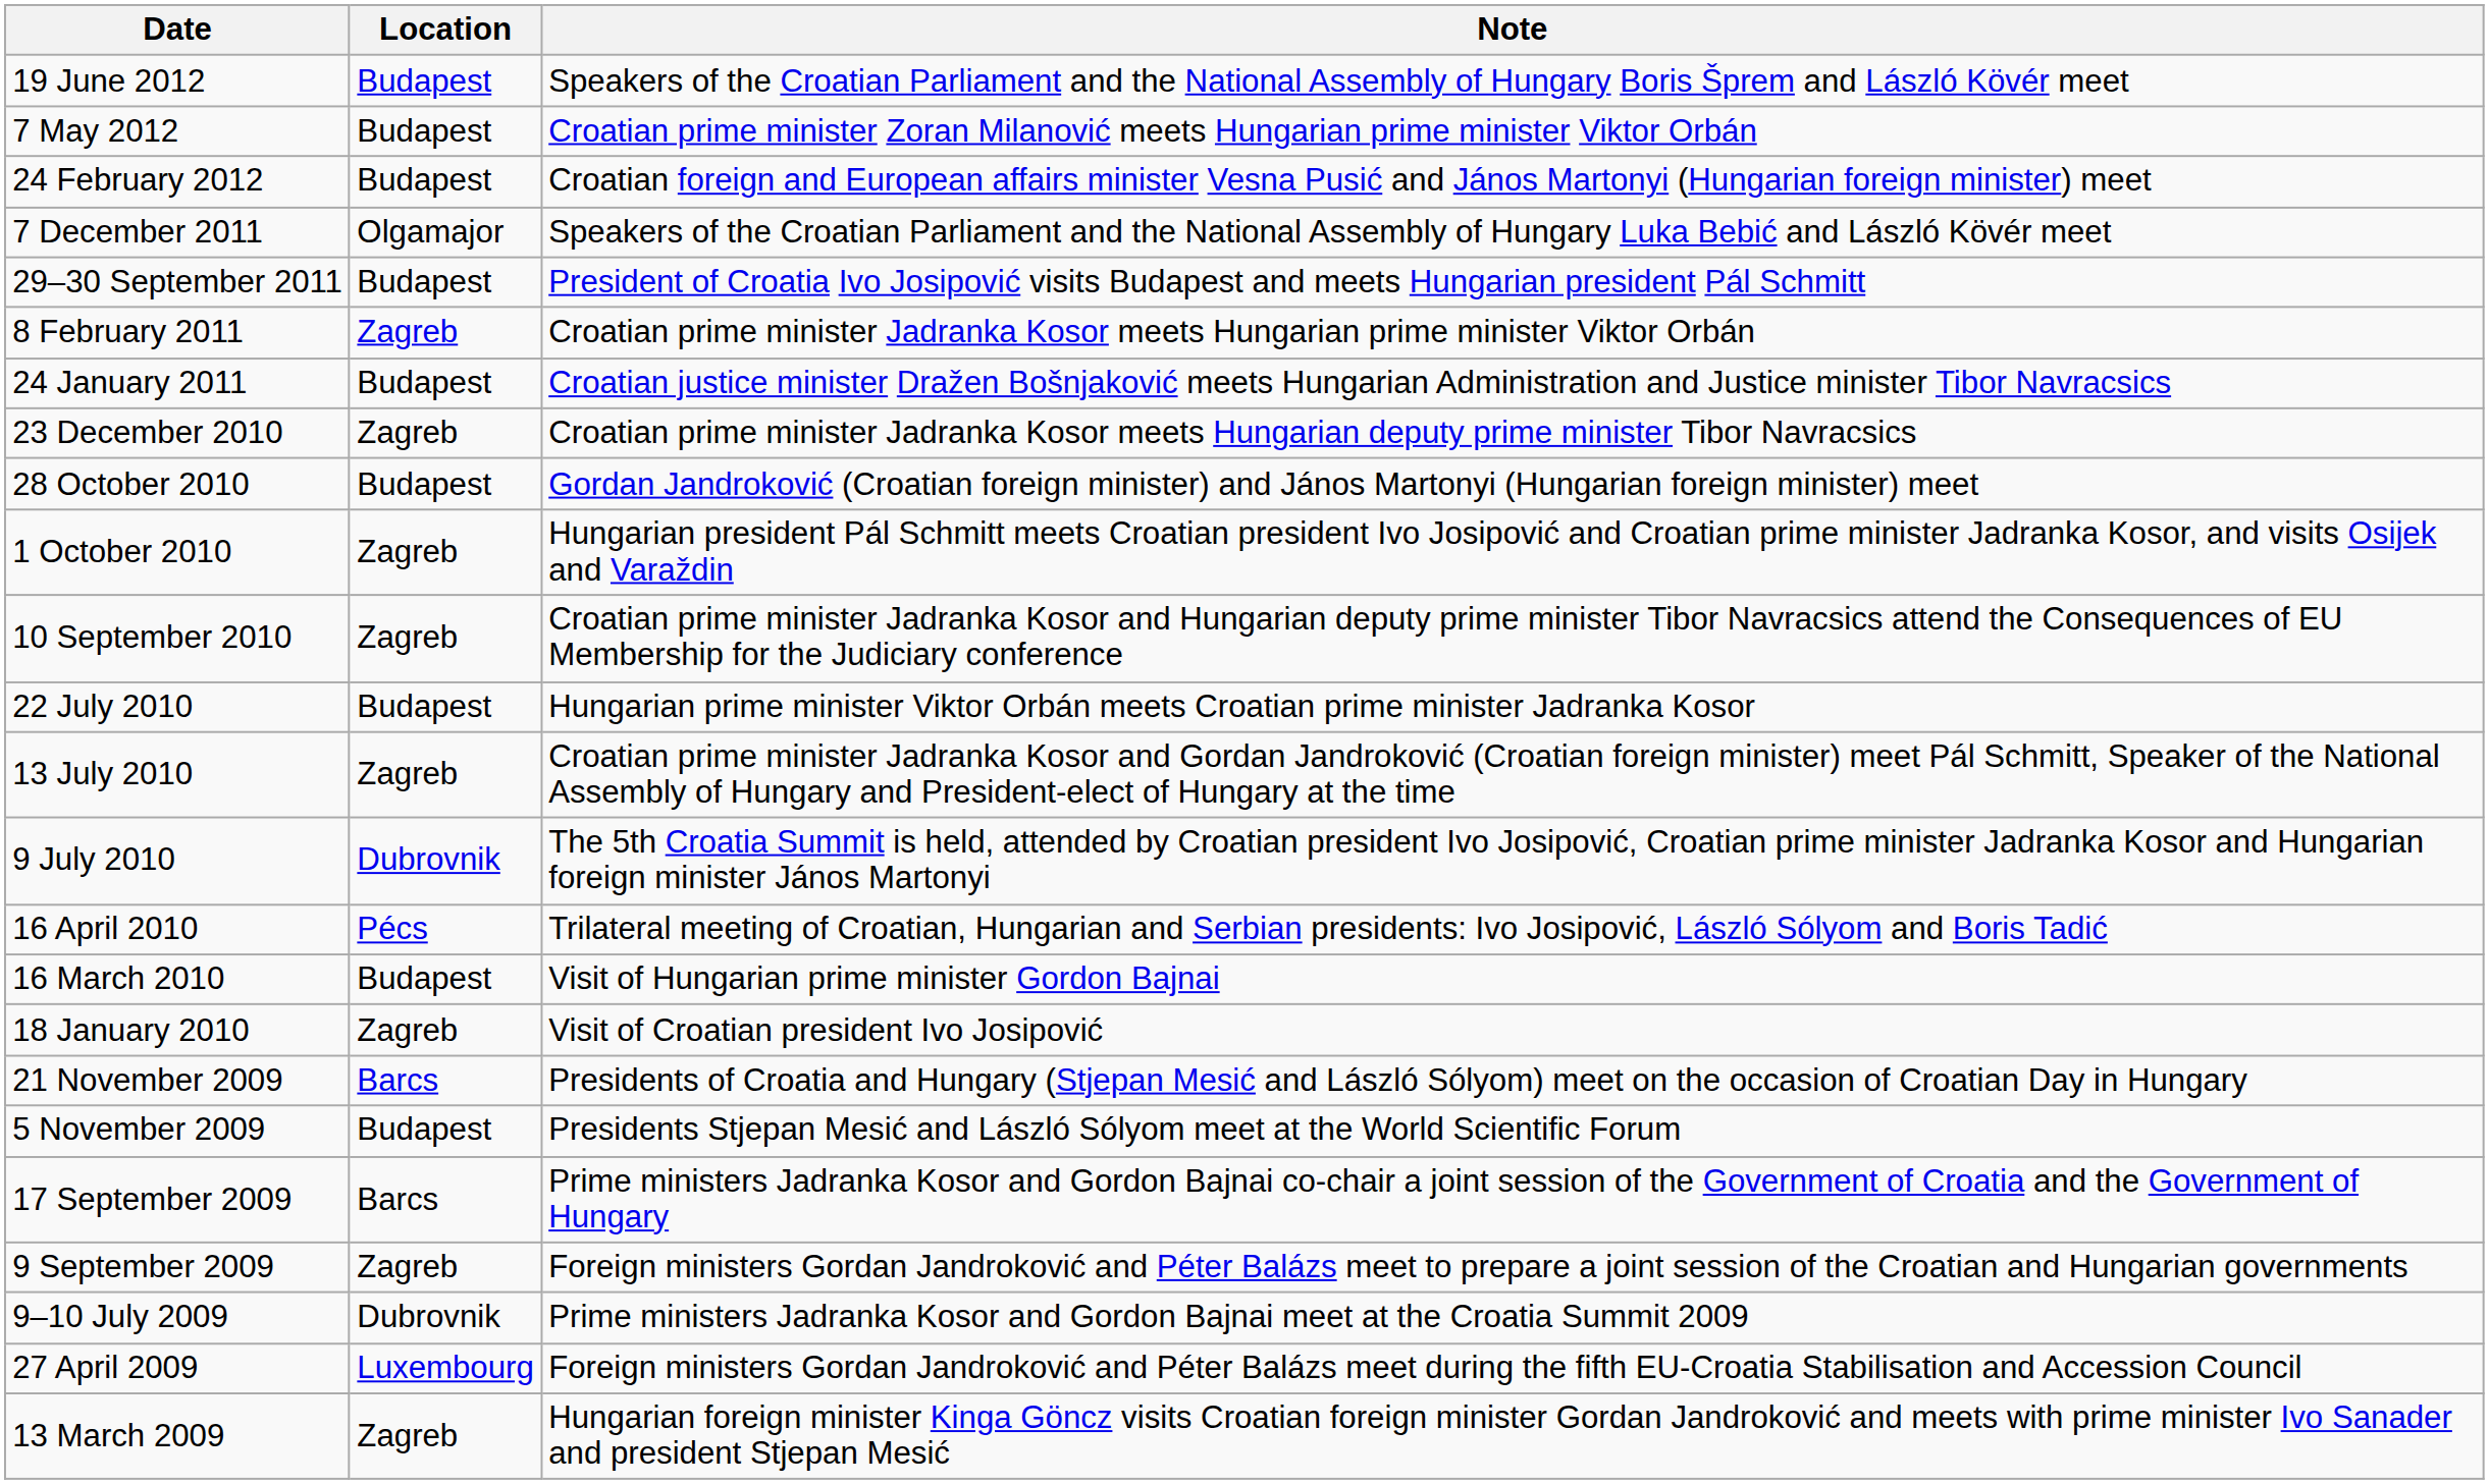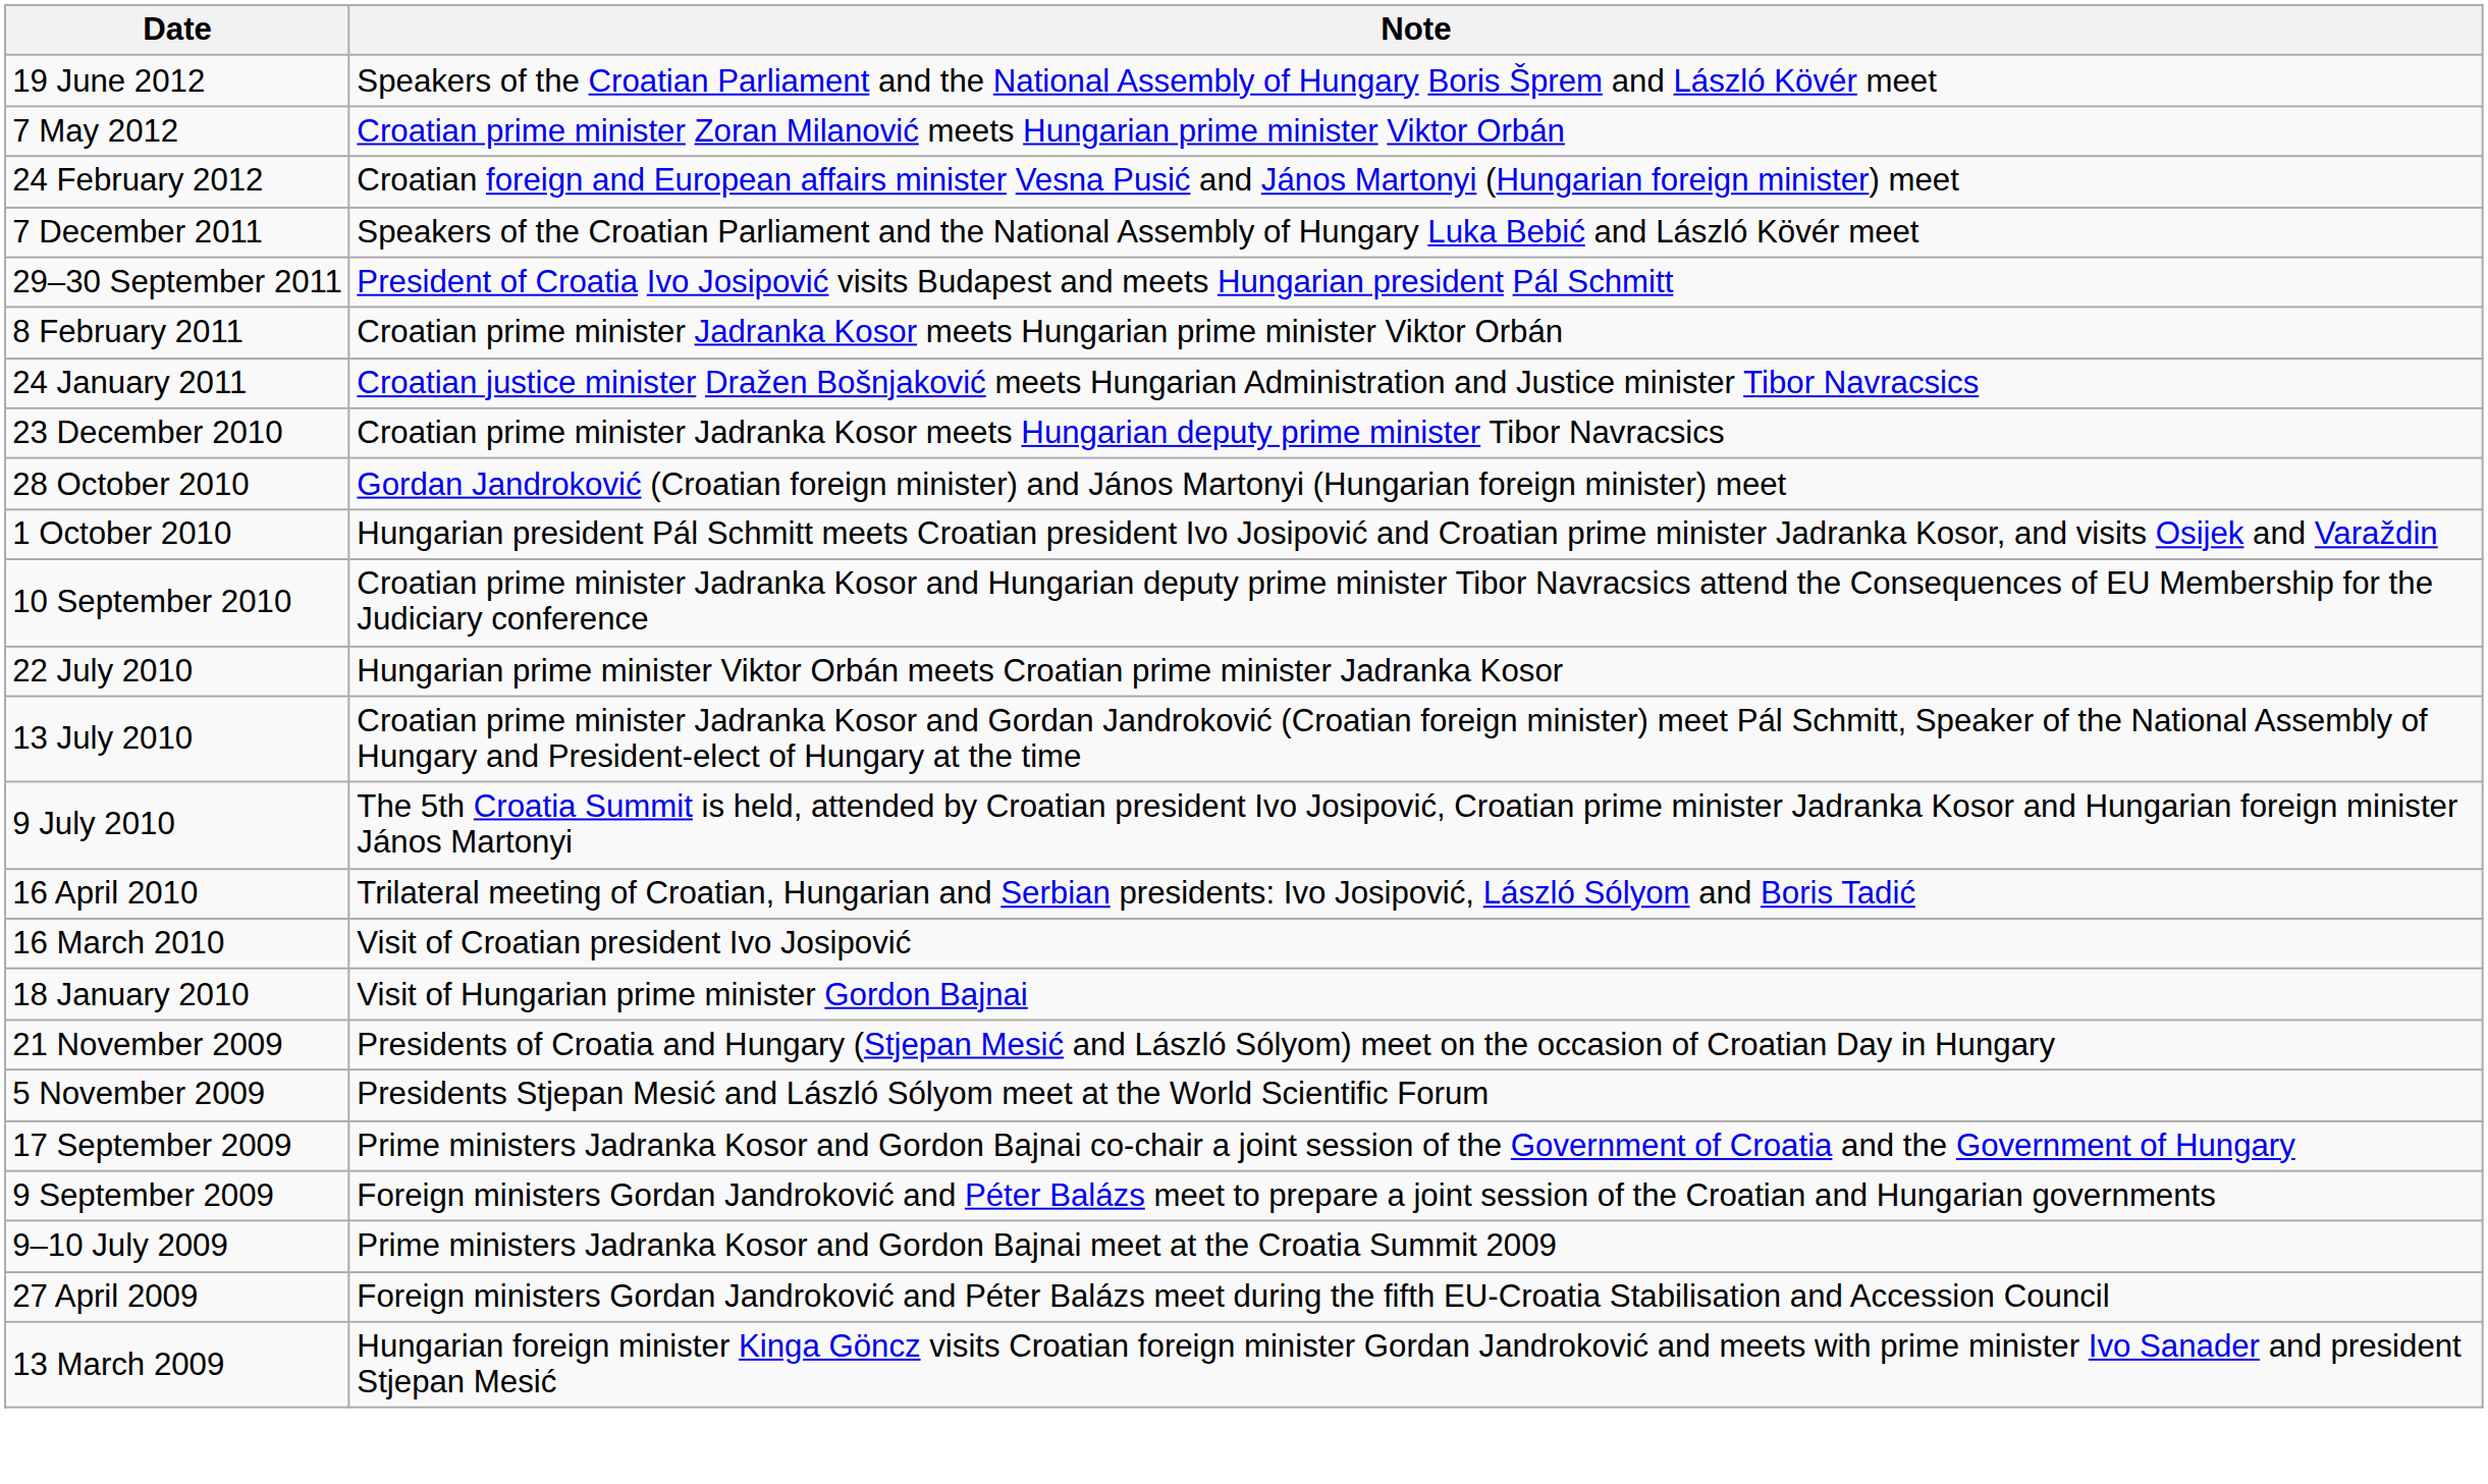- column: Location | Budapest | Budapest | Budapest | Olgamajor | Budapest | Zagreb | Budapest | Zagreb | Budapest | Zagreb | Zagreb | Budapest | Zagreb | Dubrovnik | Pécs | Budapest | Zagreb | Barcs | Budapest | Barcs | Zagreb | Dubrovnik | Luxembourg | Zagreb
16 March 2010 | Note: Visit of Hungarian prime minister Gordon Bajnai -> Visit of Croatian president Ivo Josipović
18 January 2010 | Note: Visit of Croatian president Ivo Josipović -> Visit of Hungarian prime minister Gordon Bajnai
